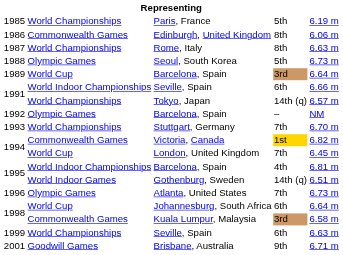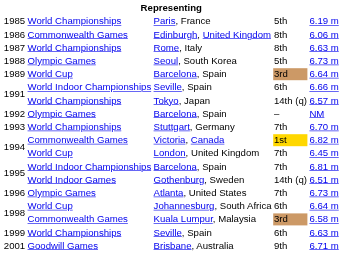1995 / Barcelona, Spain | column 4: 4th -> 7th
